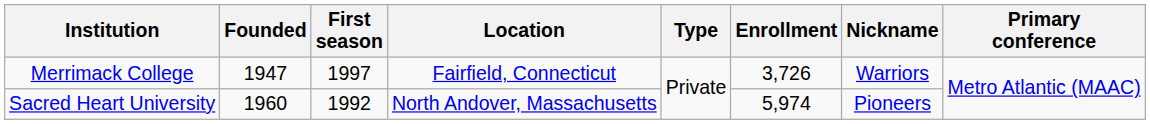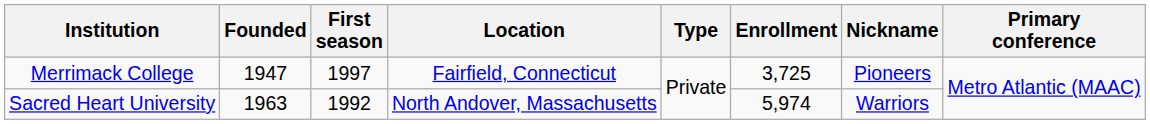Merrimack College | Enrollment: 3,726 -> 3,725
Merrimack College | Nickname: Warriors -> Pioneers
Sacred Heart University | Founded: 1960 -> 1963
Sacred Heart University | Nickname: Pioneers -> Warriors
